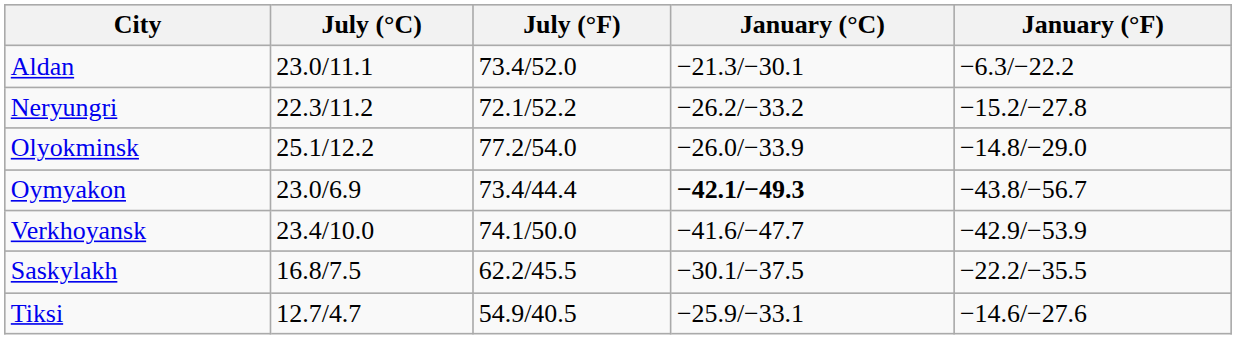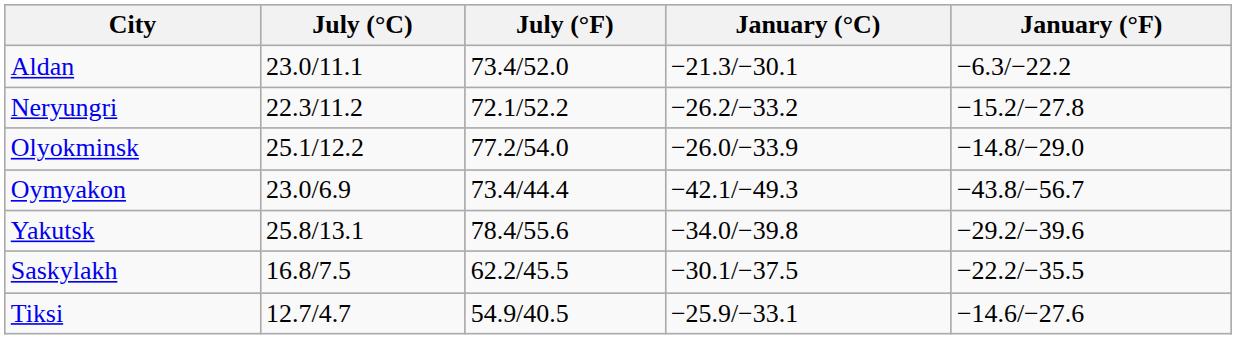Oymyakon | January (°C): bold -> normal
- row: Verkhoyansk | 23.4/10.0 | 74.1/50.0 | −41.6/−47.7 | −42.9/−53.9
+ row: Yakutsk | 25.8/13.1 | 78.4/55.6 | −34.0/−39.8 | −29.2/−39.6
